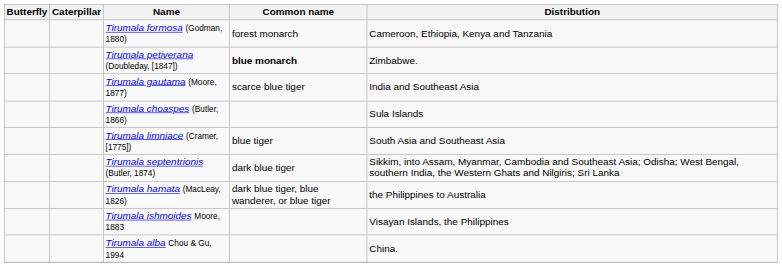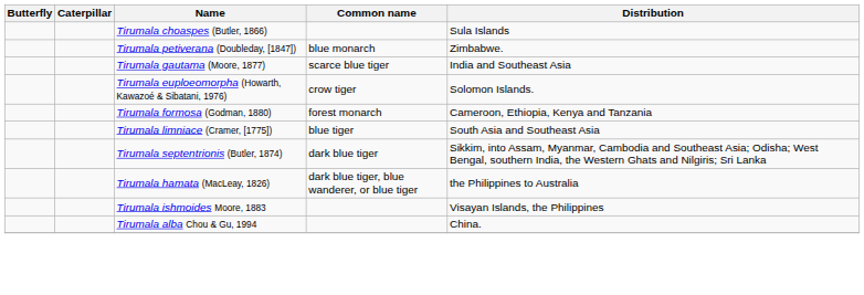rows swapped: Tirumala formosa (Godman, 1880) <-> Tirumala choaspes (Butler, 1866)
Tirumala petiverana (Doubleday, [1847]) | Common name: bold -> normal
+ row: Tirumala euploeomorpha (Howarth, Kawazoé & Sibatani, 1976) | crow tiger | Solomon Islands.
